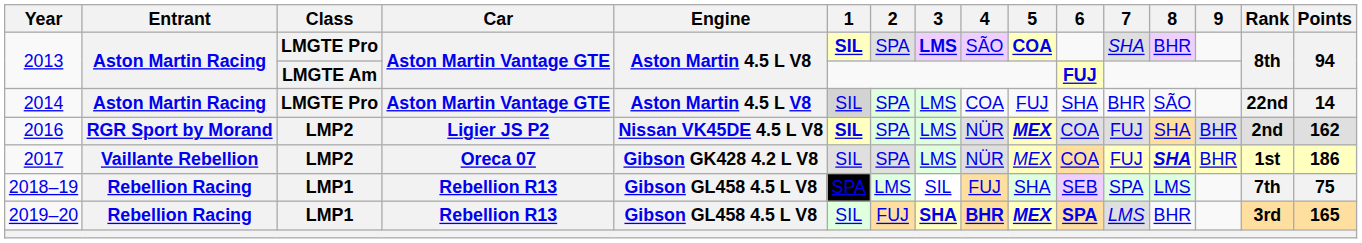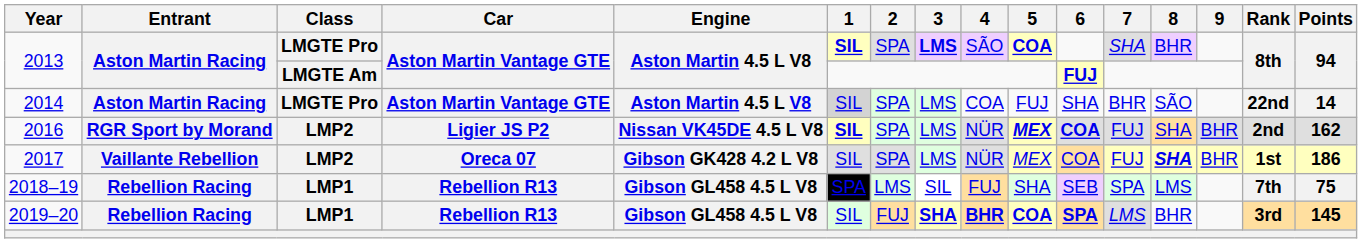2016 | 6: normal -> bold
2019–20 | 5: MEX -> COA
2019–20 | Points: 165 -> 145
